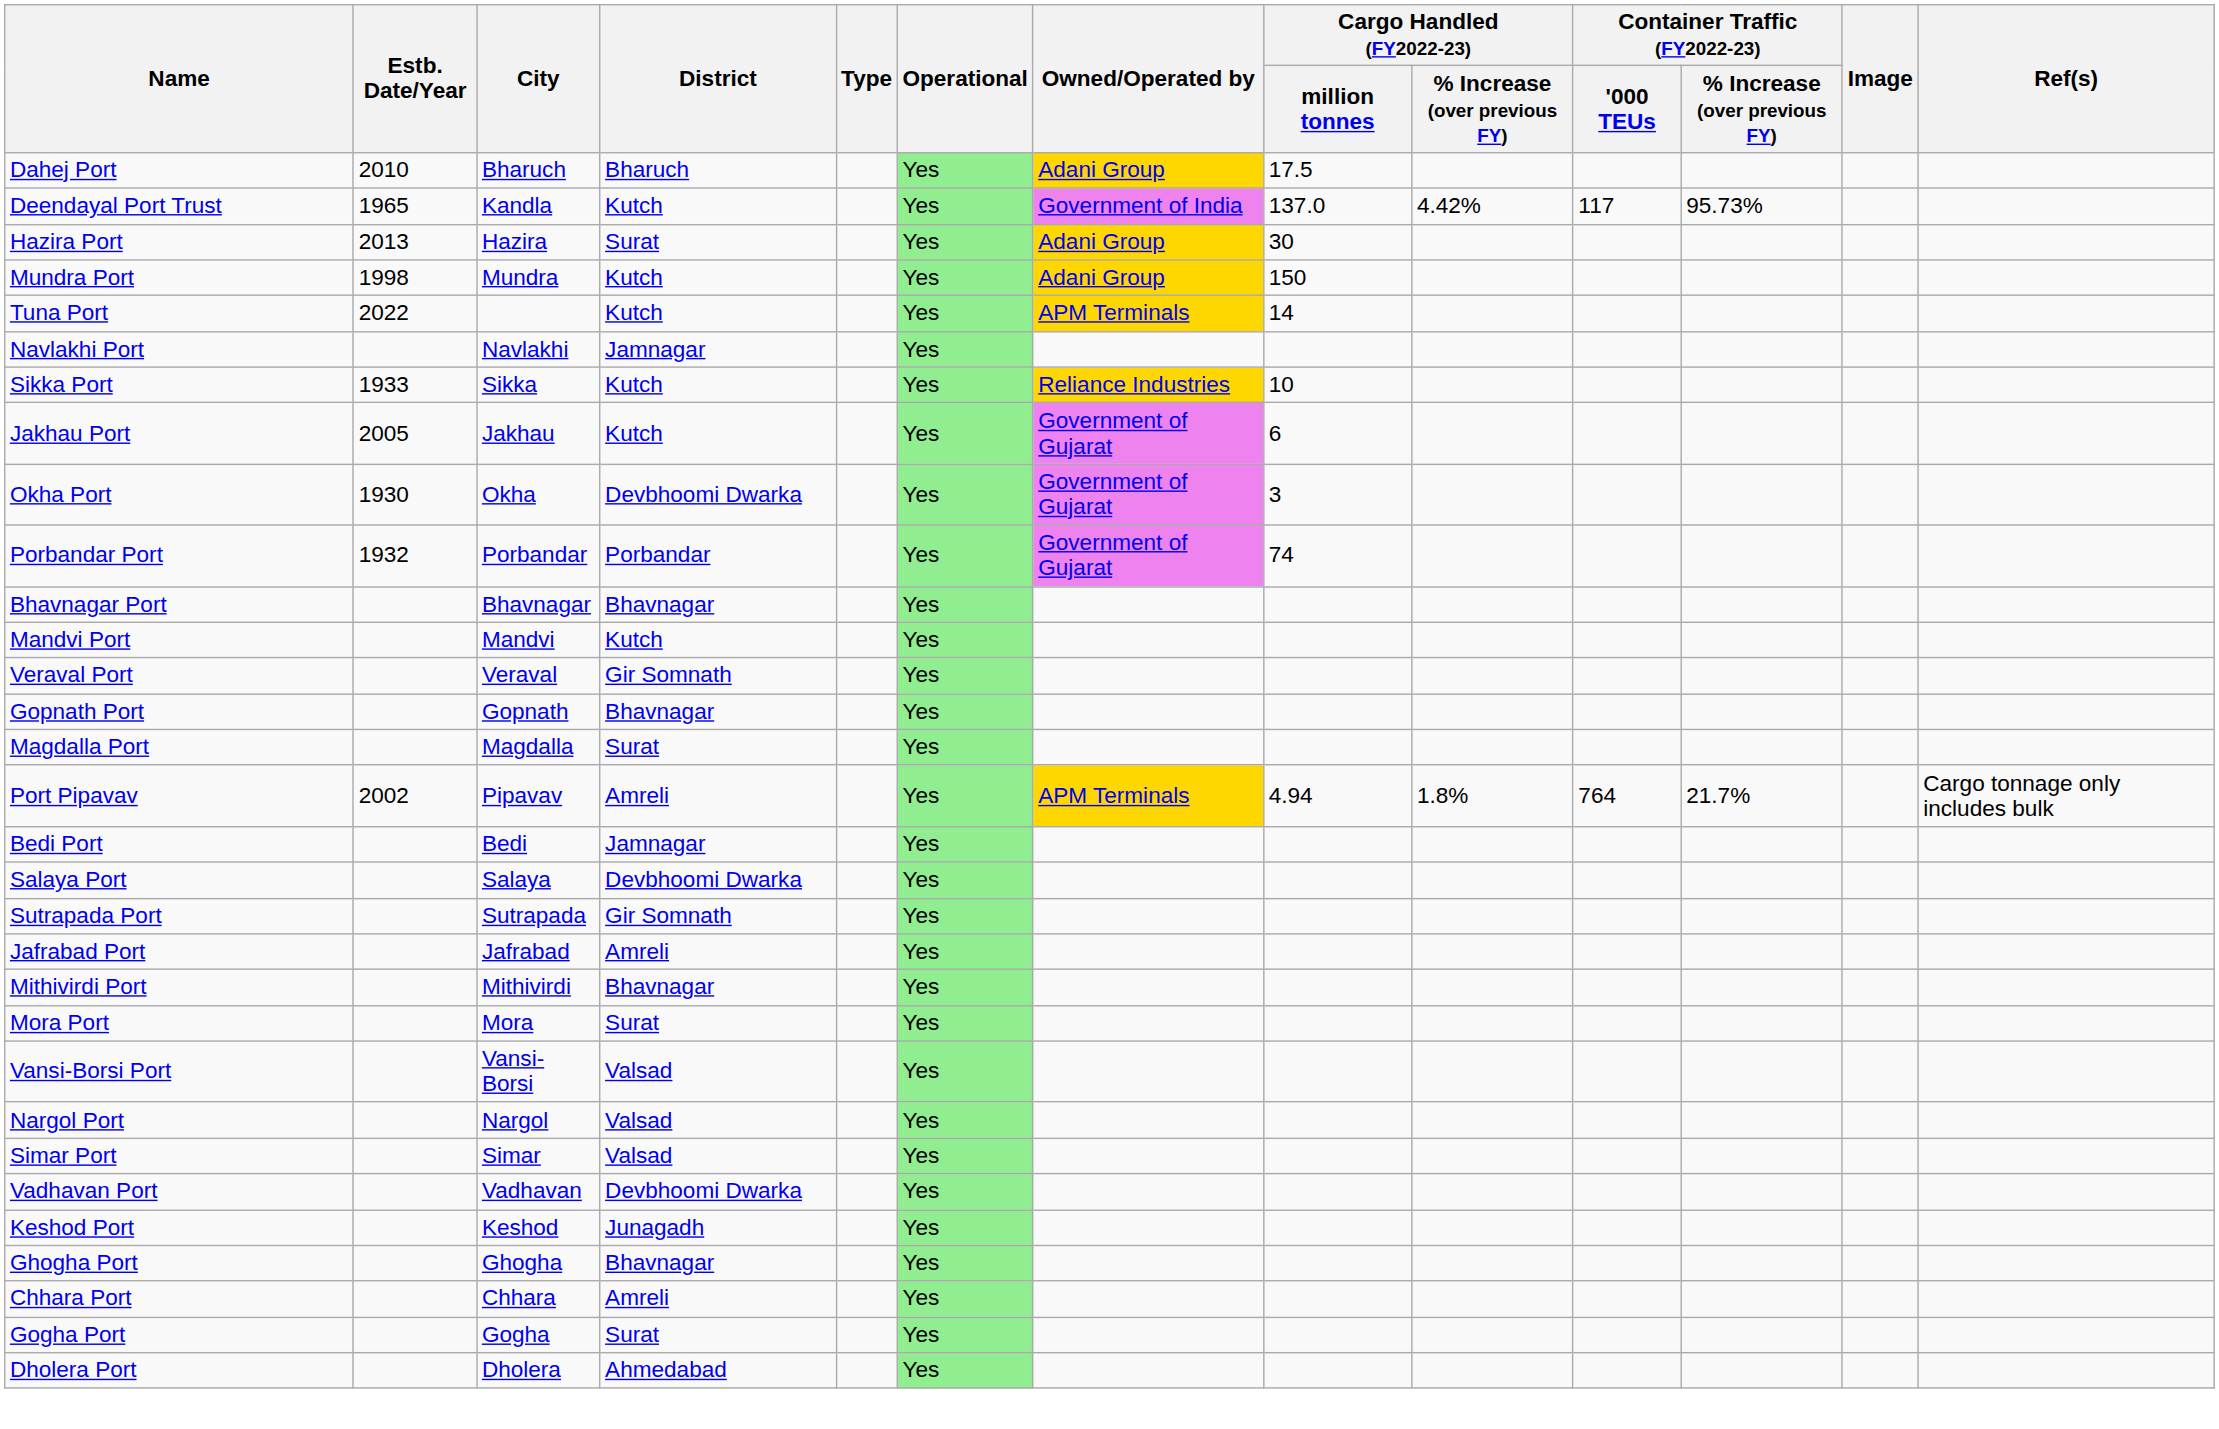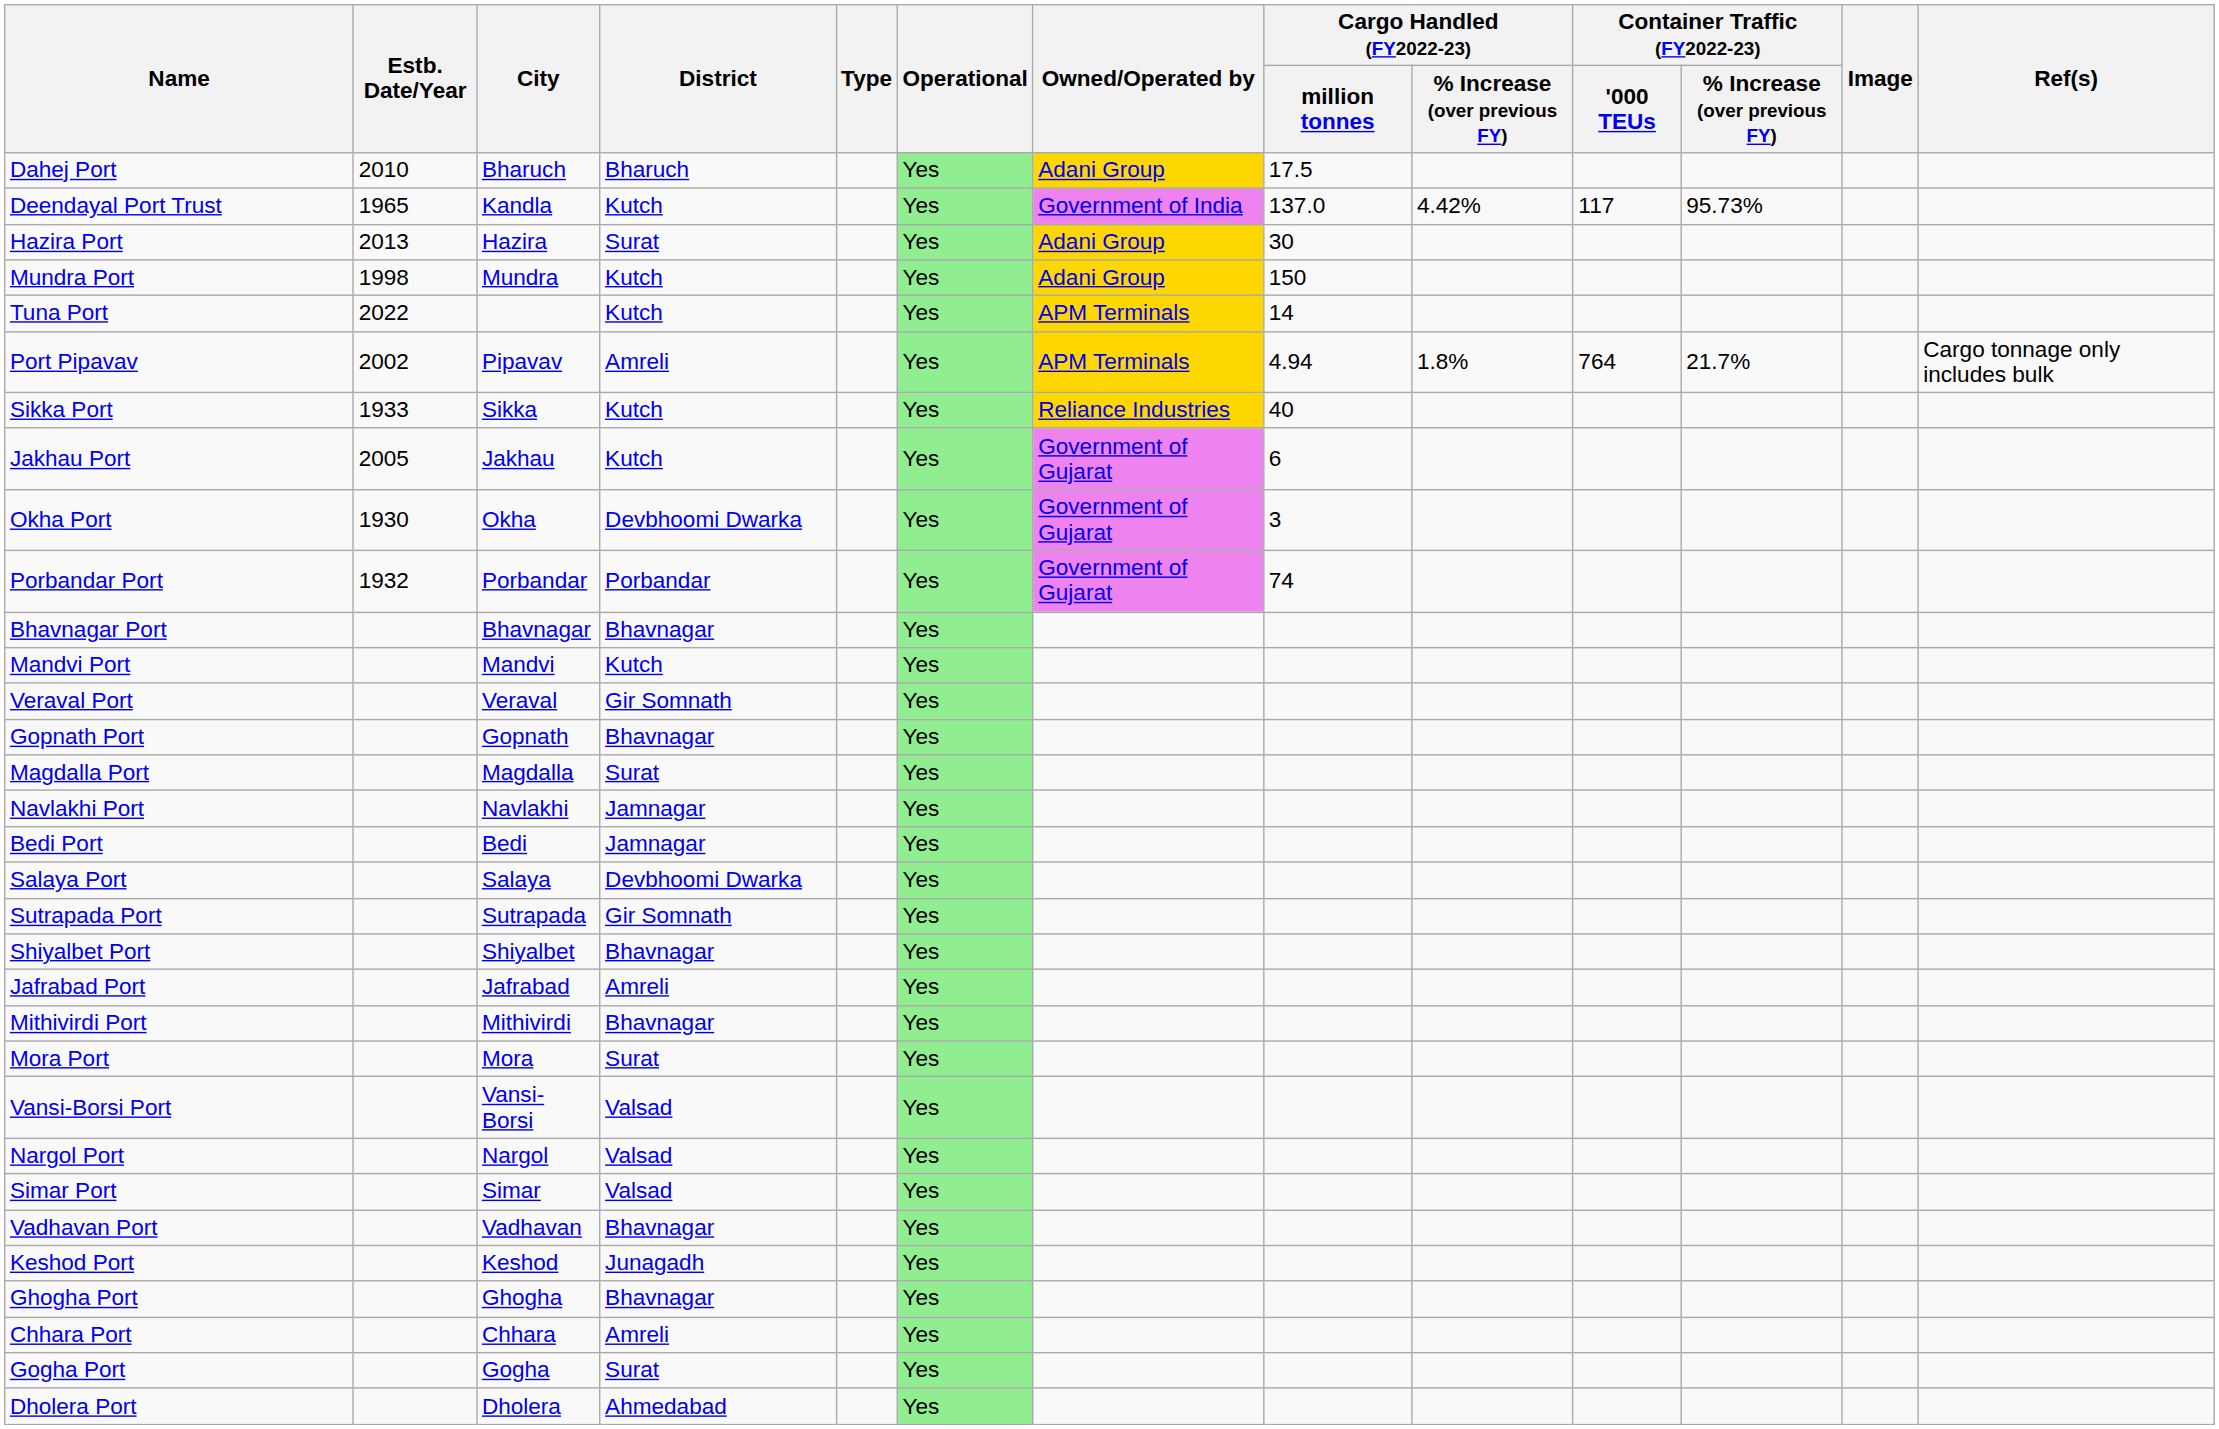rows swapped: Port Pipavav <-> Navlakhi Port
Sikka Port | Cargo Handled (FY2022-23) / million tonnes: 10 -> 40
+ row: Shiyalbet Port | Shiyalbet | Bhavnagar | Yes
Vadhavan Port | District: Devbhoomi Dwarka -> Bhavnagar
